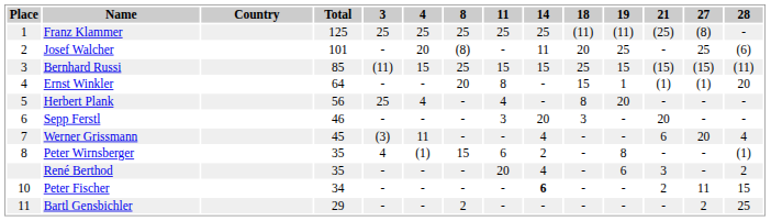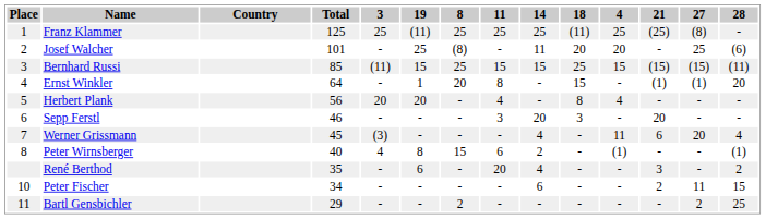columns swapped: 4 <-> 19
Herbert Plank | 3: 25 -> 20
Peter Wirnsberger | Total: 35 -> 40
Peter Fischer | 14: bold -> normal
